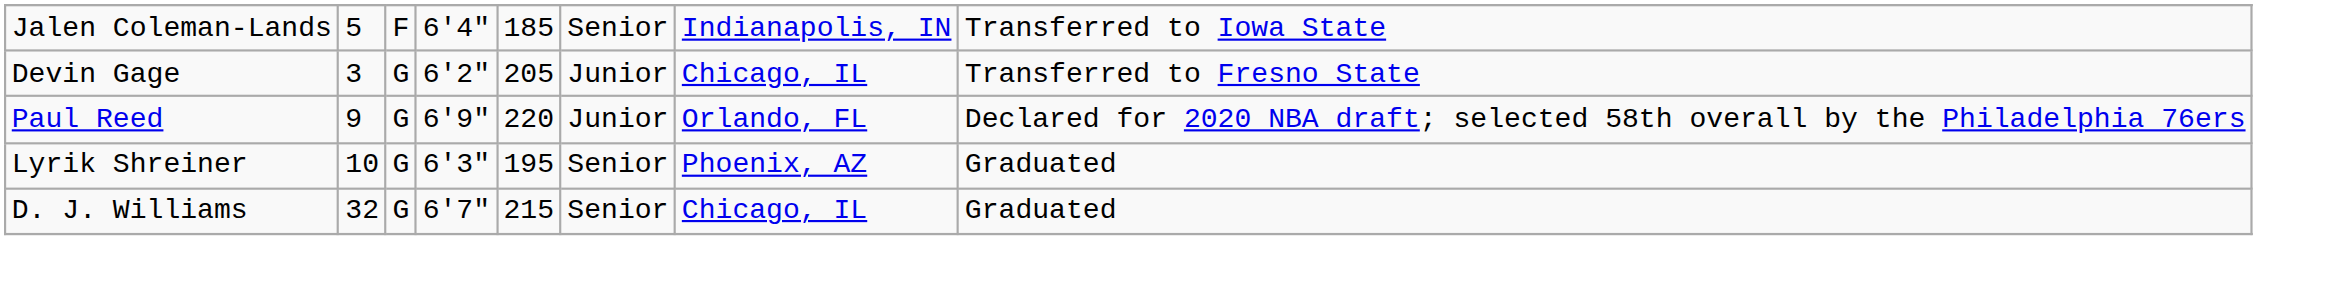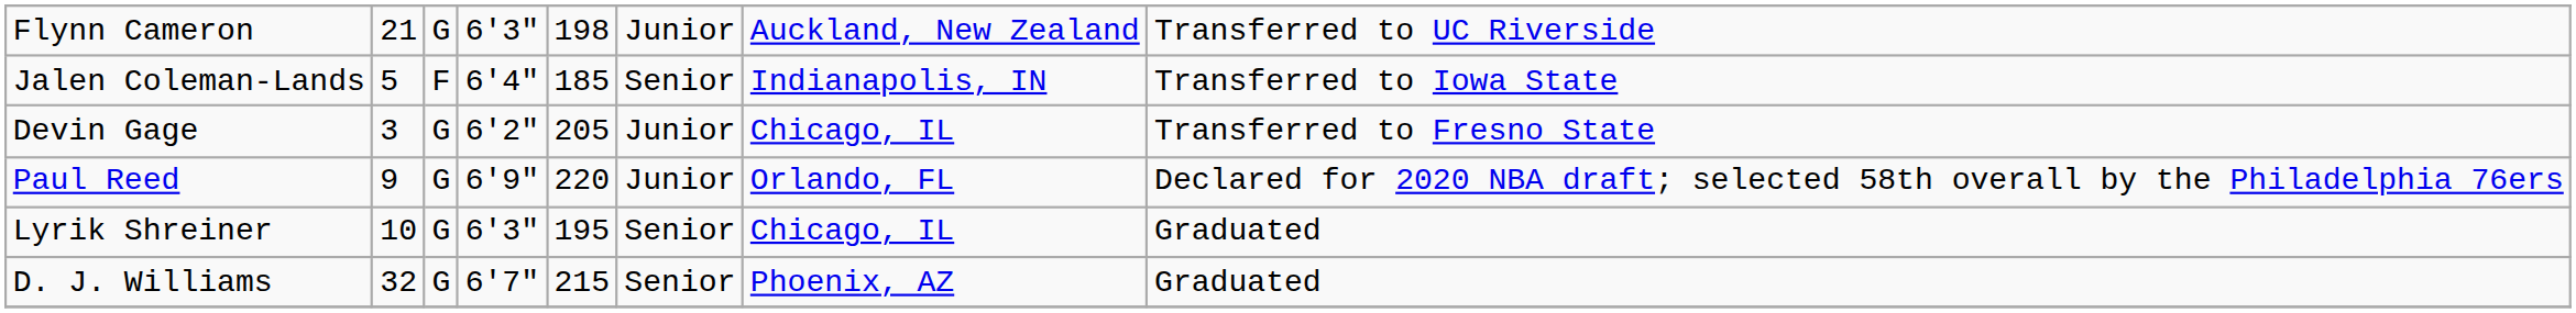+ row: Flynn Cameron | 21 | G | 6'3" | 198 | Junior | Auckland, New Zealand | Transferred to UC Riverside
Lyrik Shreiner | column 7: Phoenix, AZ -> Chicago, IL
D. J. Williams | column 7: Chicago, IL -> Phoenix, AZ
